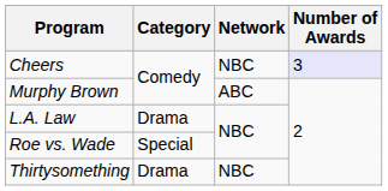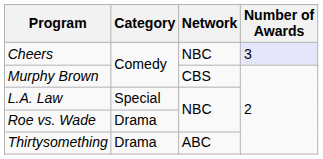Murphy Brown | Network: ABC -> CBS
L.A. Law | Category: Drama -> Special
Roe vs. Wade | Category: Special -> Drama
Thirtysomething | Network: NBC -> ABC
